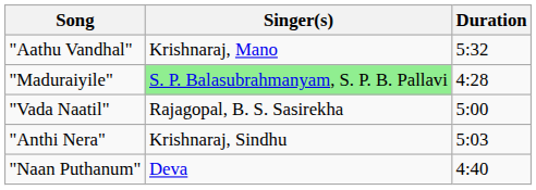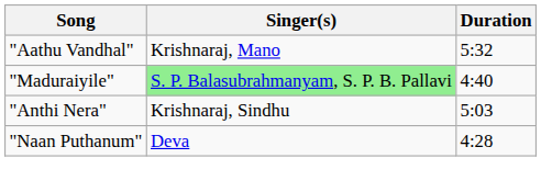"Maduraiyile" | Duration: 4:28 -> 4:40
- row: "Vada Naatil" | Rajagopal, B. S. Sasirekha | 5:00
"Naan Puthanum" | Duration: 4:40 -> 4:28
